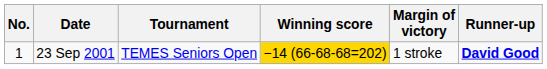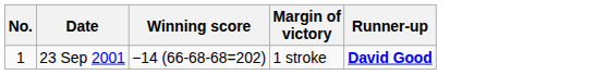- column: Tournament | TEMES Seniors Open
23 Sep 2001 | Winning score: gold background -> no background
